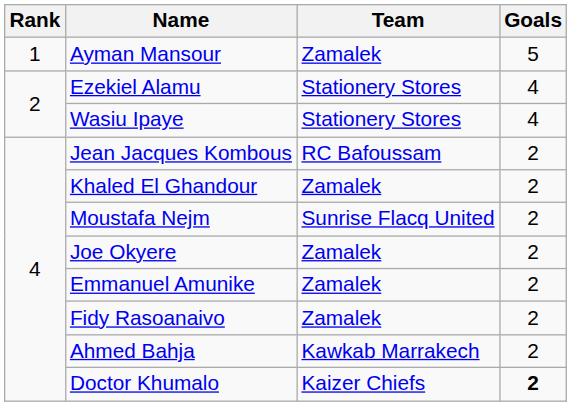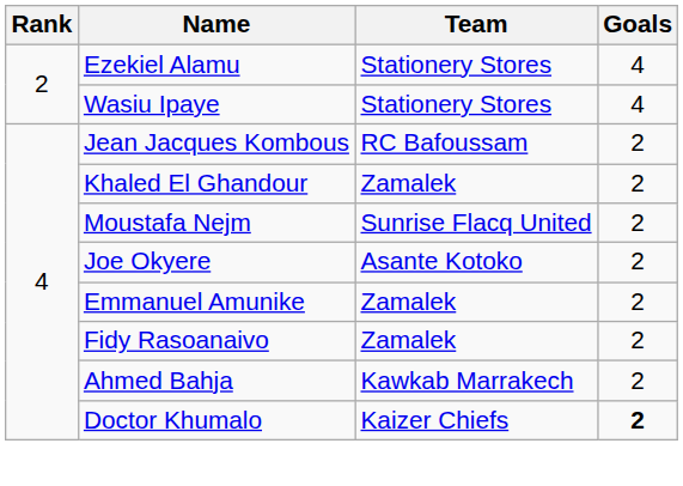- row: 1 | Ayman Mansour | Zamalek | 5
Joe Okyere | Team: Zamalek -> Asante Kotoko
